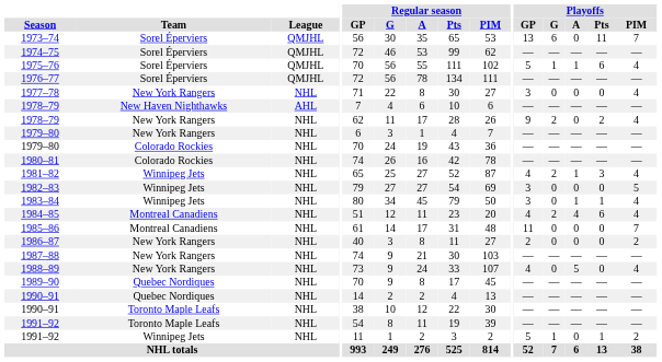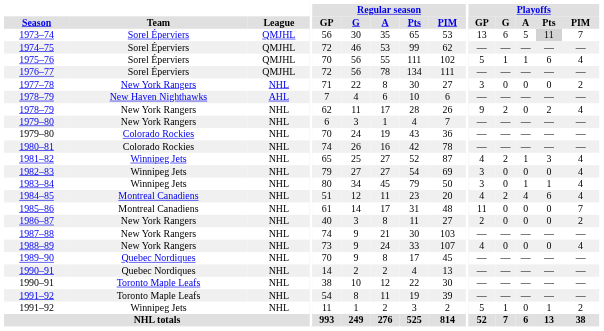1973–74 | Playoffs / A: 0 -> 5
1973–74 | Playoffs / Pts: no background -> lightgrey background
1977–78 | Playoffs / PIM: 4 -> 2
1982–83 | Playoffs / PIM: 5 -> 4
1988–89 | Playoffs / A: 5 -> 0
